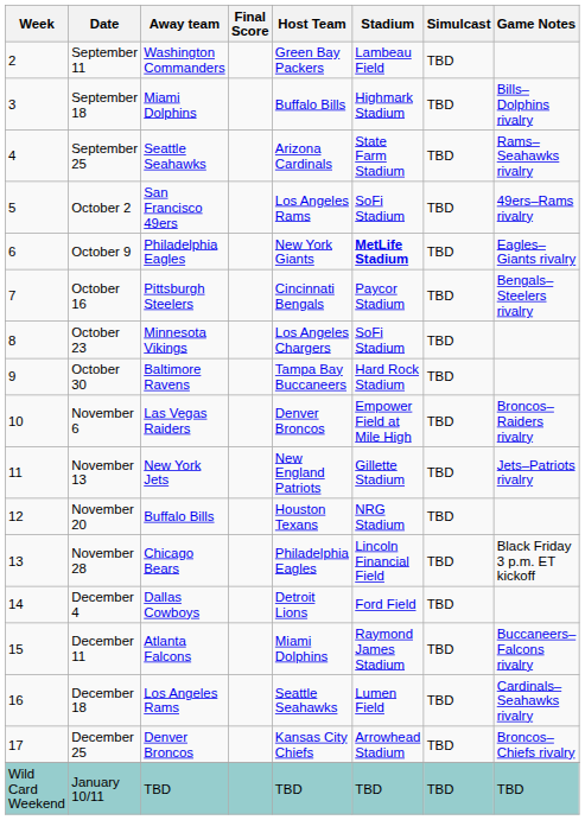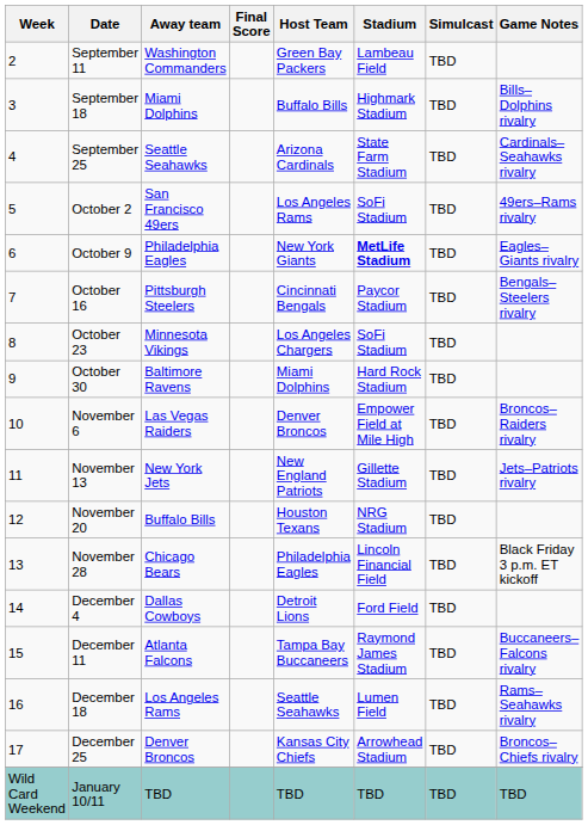September 25 | Game Notes: Rams–Seahawks rivalry -> Cardinals–Seahawks rivalry
October 30 | Host Team: Tampa Bay Buccaneers -> Miami Dolphins
December 11 | Host Team: Miami Dolphins -> Tampa Bay Buccaneers
December 18 | Game Notes: Cardinals–Seahawks rivalry -> Rams–Seahawks rivalry
